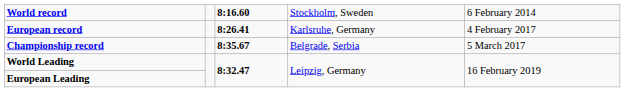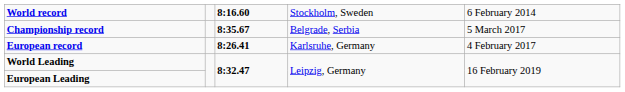rows swapped: European record <-> Championship record
